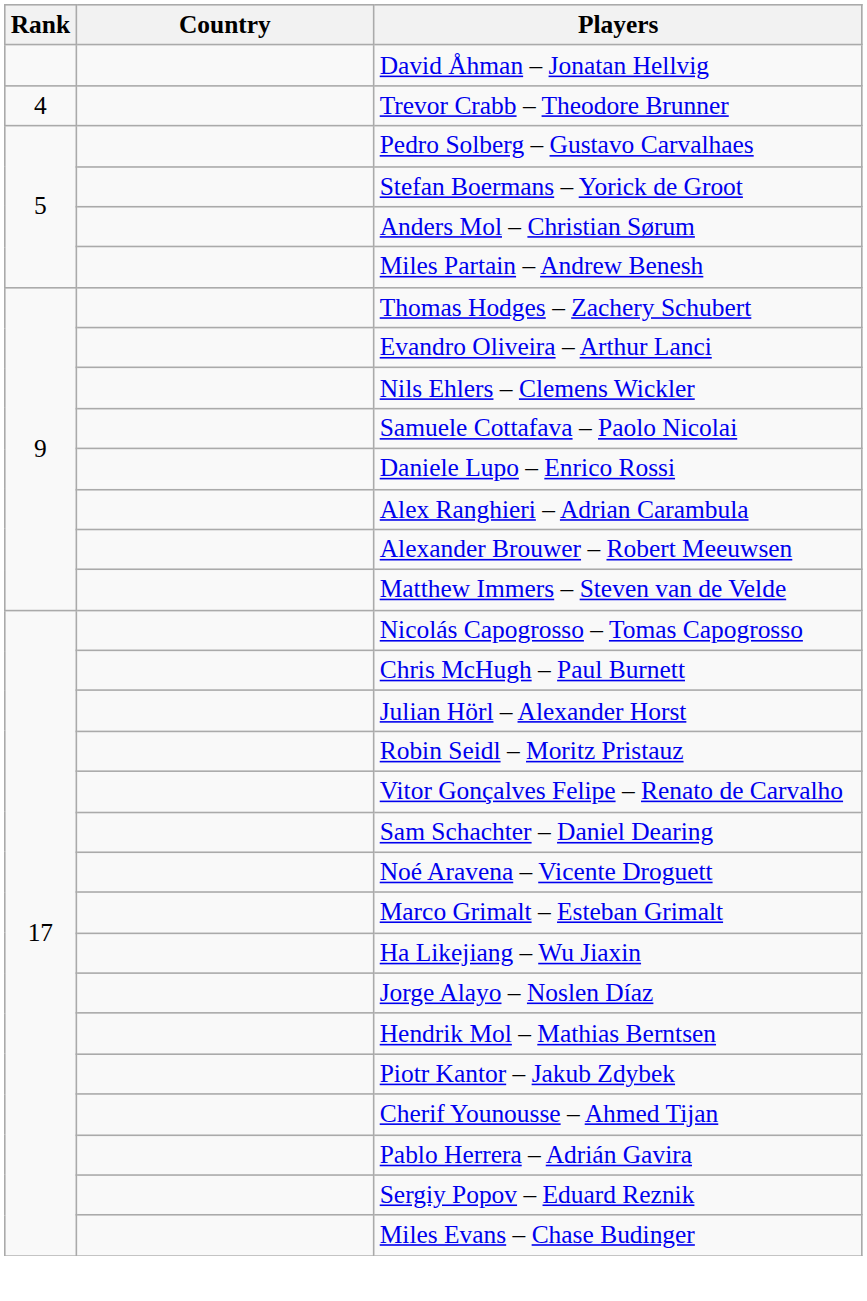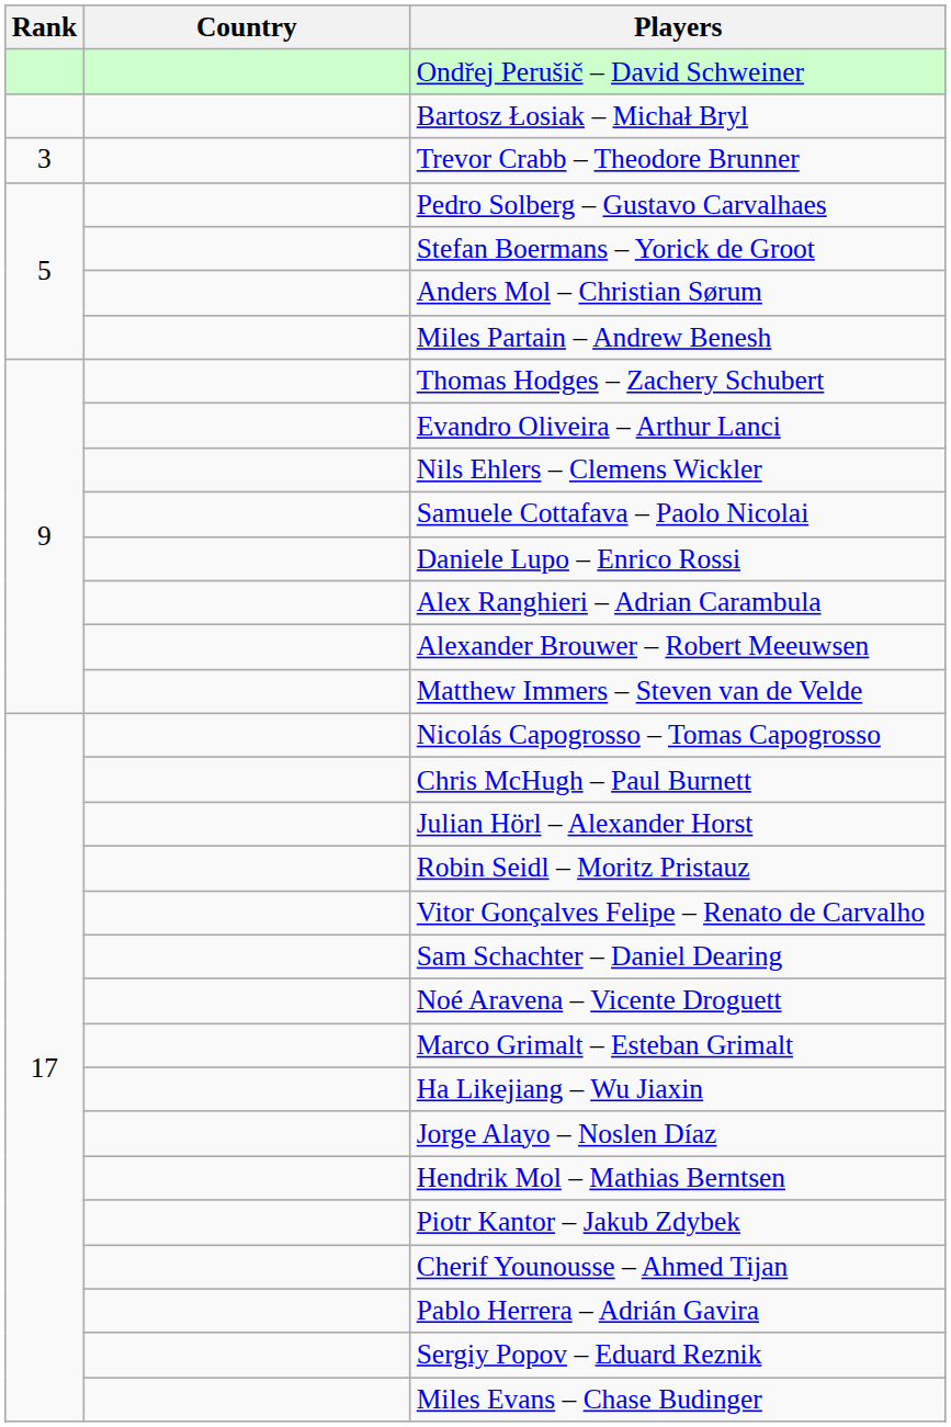+ row: Ondřej Perušič – David Schweiner
- row: David Åhman – Jonatan Hellvig
+ row: Bartosz Łosiak – Michał Bryl
Trevor Crabb – Theodore Brunner | Rank: 4 -> 3
